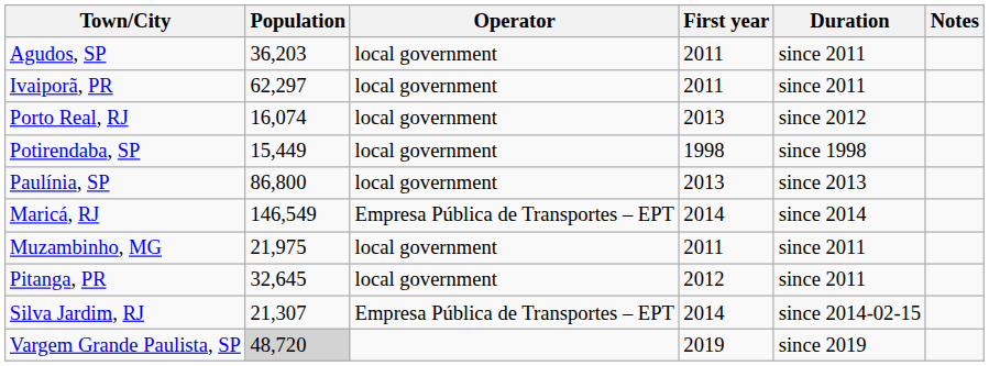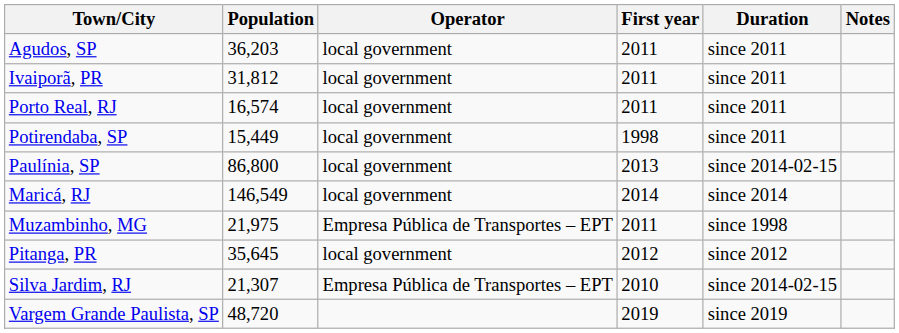Ivaiporã, PR | Population: 62,297 -> 31,812
Porto Real, RJ | Population: 16,074 -> 16,574
Porto Real, RJ | First year: 2013 -> 2011
Porto Real, RJ | Duration: since 2012 -> since 2011
Potirendaba, SP | Duration: since 1998 -> since 2011
Paulínia, SP | Duration: since 2013 -> since 2014-02-15
Maricá, RJ | Operator: Empresa Pública de Transportes – EPT -> local government
Muzambinho, MG | Operator: local government -> Empresa Pública de Transportes – EPT
Muzambinho, MG | Duration: since 2011 -> since 1998
Pitanga, PR | Population: 32,645 -> 35,645
Pitanga, PR | Duration: since 2011 -> since 2012
Silva Jardim, RJ | First year: 2014 -> 2010
Vargem Grande Paulista, SP | Population: lightgrey background -> no background
